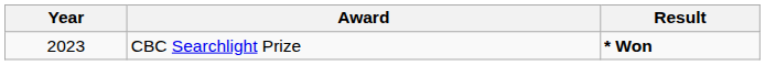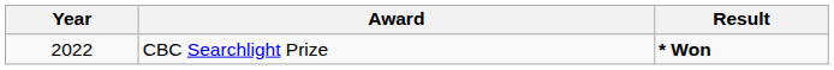CBC Searchlight Prize | Year: 2023 -> 2022
